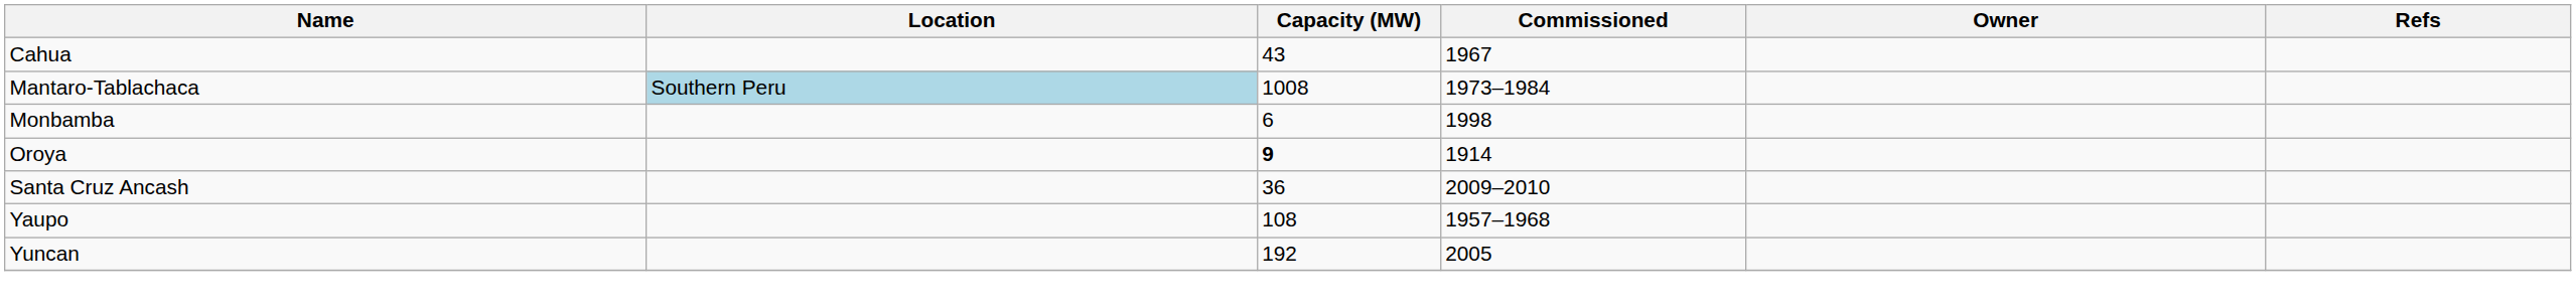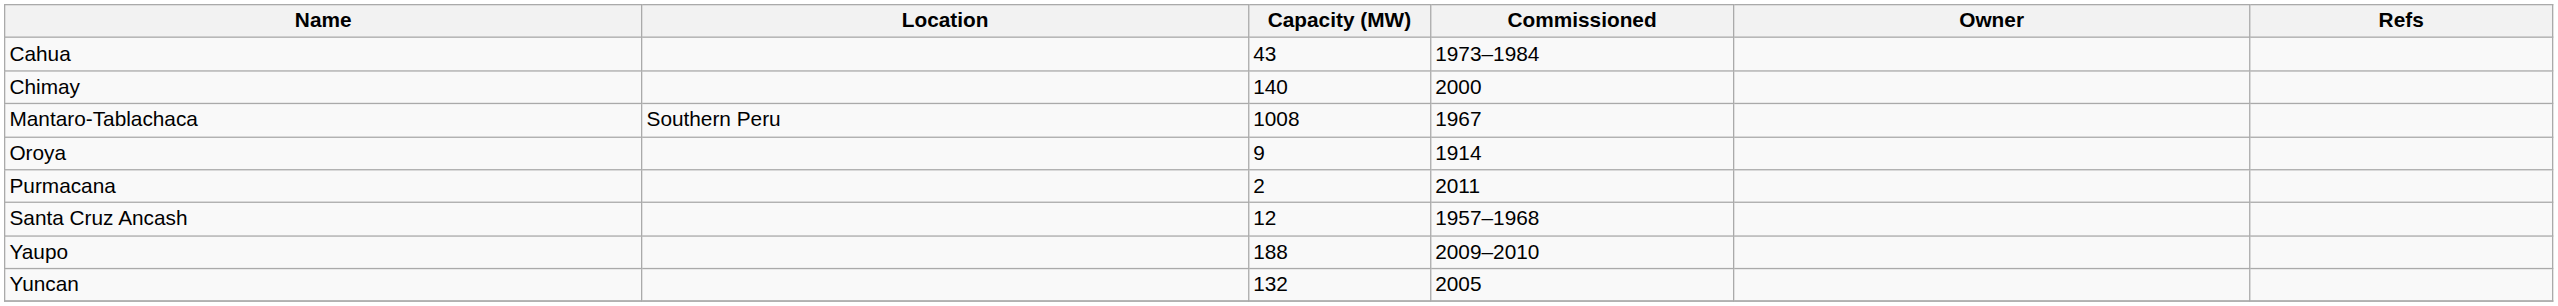Cahua | Commissioned: 1967 -> 1973–1984
+ row: Chimay | 140 | 2000
Mantaro-Tablachaca | Location: lightblue background -> no background
Mantaro-Tablachaca | Commissioned: 1973–1984 -> 1967
- row: Monbamba | 6 | 1998
Oroya | Capacity (MW): bold -> normal
+ row: Purmacana | 2 | 2011
Santa Cruz Ancash | Capacity (MW): 36 -> 12
Santa Cruz Ancash | Commissioned: 2009–2010 -> 1957–1968
Yaupo | Capacity (MW): 108 -> 188
Yaupo | Commissioned: 1957–1968 -> 2009–2010
Yuncan | Capacity (MW): 192 -> 132
